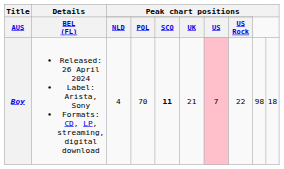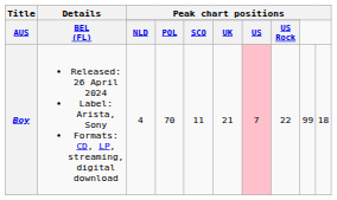Boy | column 5: bold -> normal
Boy | column 9: 98 -> 99
